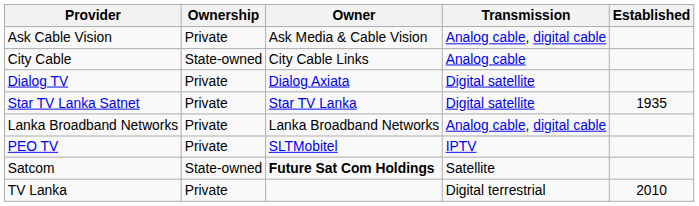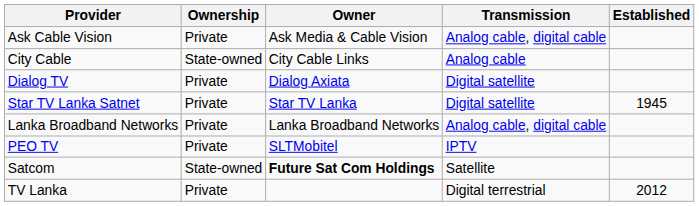Star TV Lanka Satnet | Established: 1935 -> 1945
TV Lanka | Established: 2010 -> 2012
